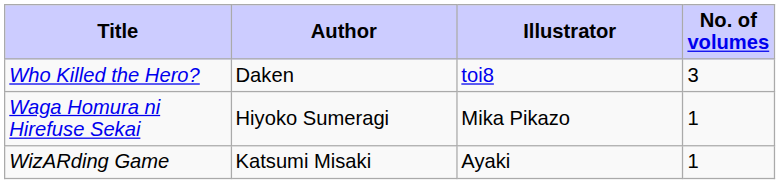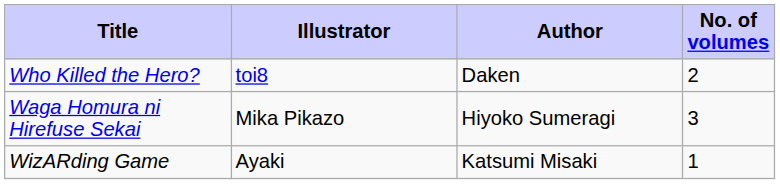columns swapped: Author <-> Illustrator
Who Killed the Hero? | No. of volumes: 3 -> 2
Waga Homura ni Hirefuse Sekai | No. of volumes: 1 -> 3
